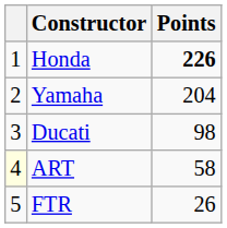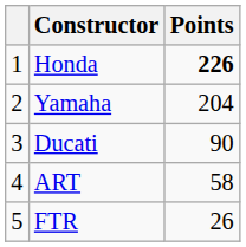Ducati | Points: 98 -> 90
ART | column 1: lightyellow background -> no background
